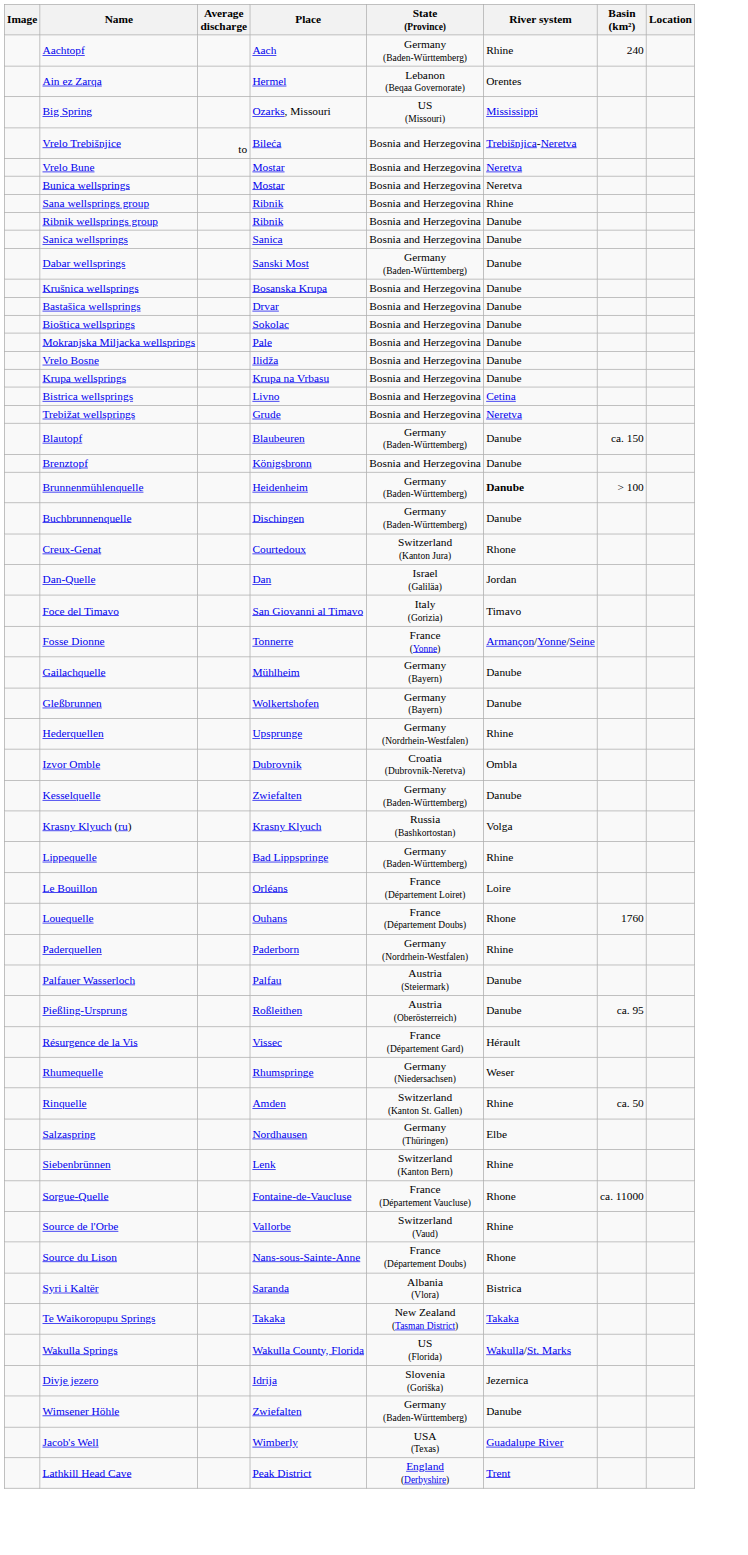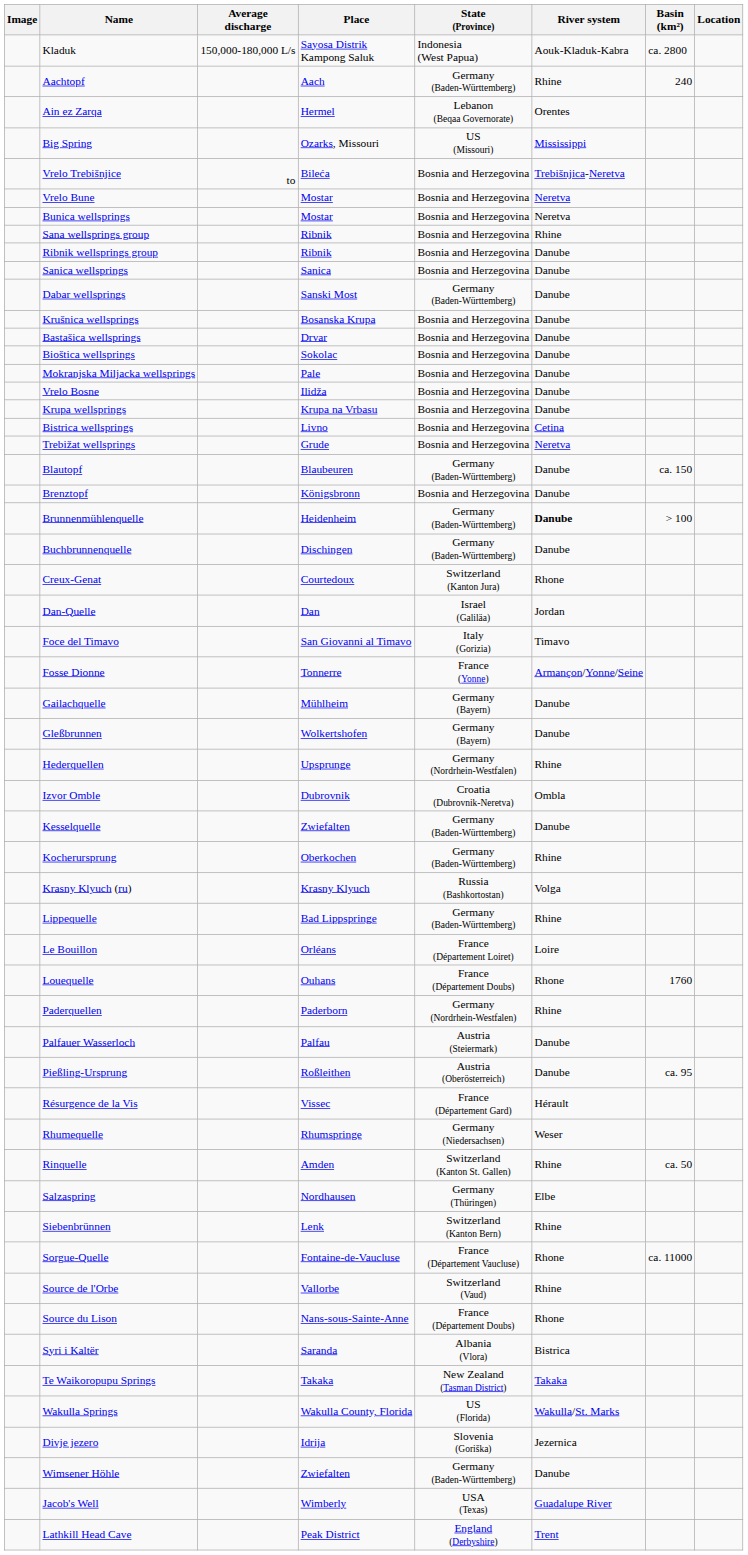+ row: Kladuk | 150,000-180,000 L/s | Sayosa Distrik Kampong Saluk | Indonesia (West Papua) | Aouk-Kladuk-Kabra | ca. 2800
+ row: Kocherursprung | Oberkochen | Germany (Baden-Württemberg) | Rhine
